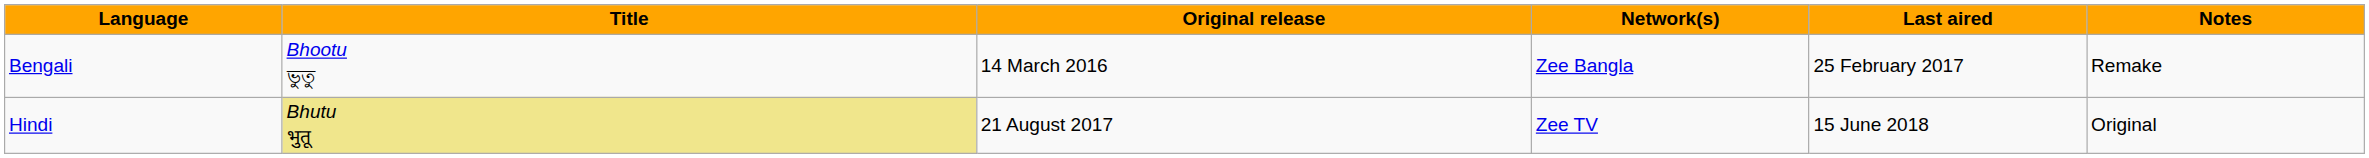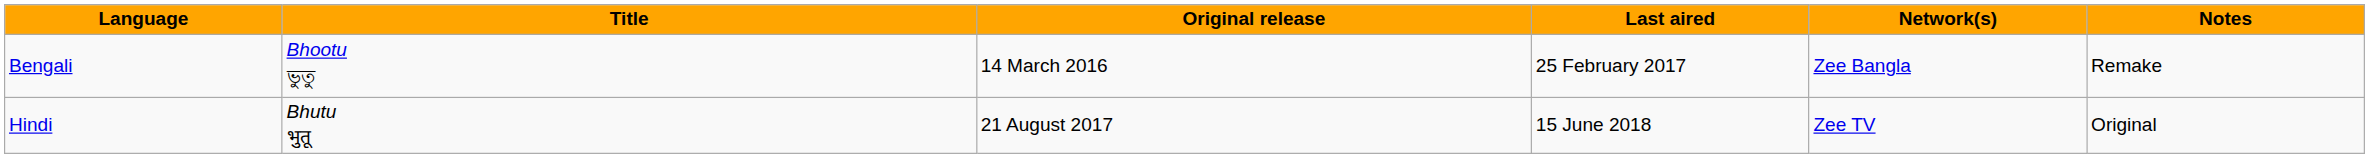columns swapped: Network(s) <-> Last aired
Hindi | Title: khaki background -> no background
